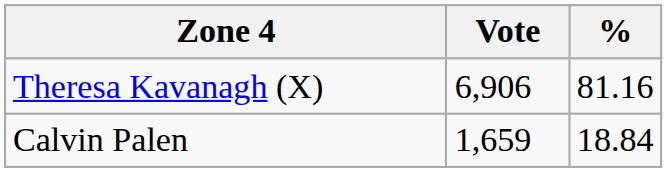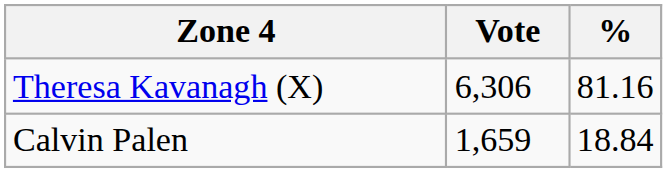Theresa Kavanagh (X) | Vote: 6,906 -> 6,306
